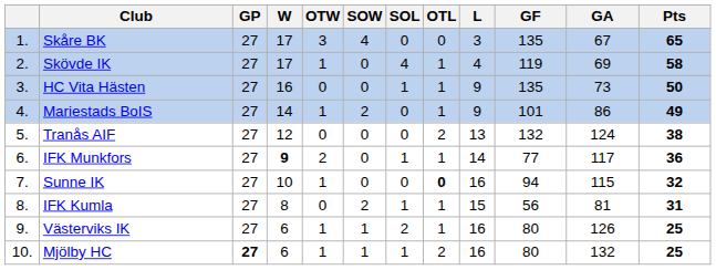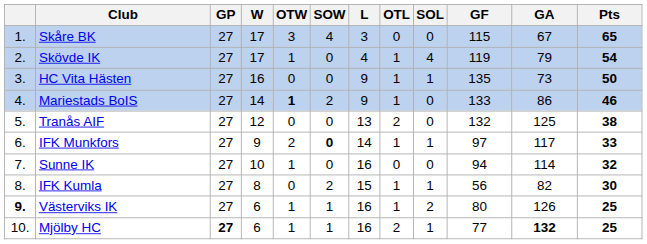columns swapped: SOL <-> L
Skåre BK | GF: 135 -> 115
Skövde IK | GA: 69 -> 79
Skövde IK | Pts: 58 -> 54
Mariestads BoIS | OTW: normal -> bold
Mariestads BoIS | GF: 101 -> 133
Mariestads BoIS | Pts: 49 -> 46
Tranås AIF | GA: 124 -> 125
IFK Munkfors | W: bold -> normal
IFK Munkfors | SOW: normal -> bold
IFK Munkfors | GF: 77 -> 97
IFK Munkfors | Pts: 36 -> 33
Sunne IK | OTL: bold -> normal
Sunne IK | GA: 115 -> 114
IFK Kumla | GA: 81 -> 82
IFK Kumla | Pts: 31 -> 30
Västerviks IK | column 1: normal -> bold
Mjölby HC | GF: 80 -> 77
Mjölby HC | GA: normal -> bold
